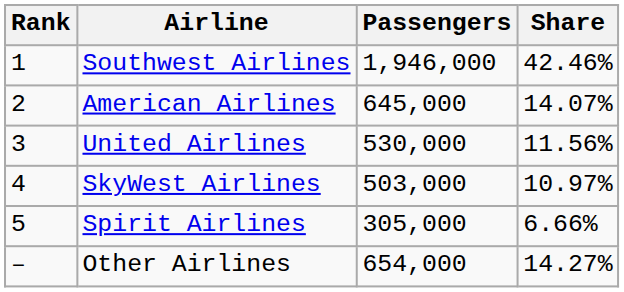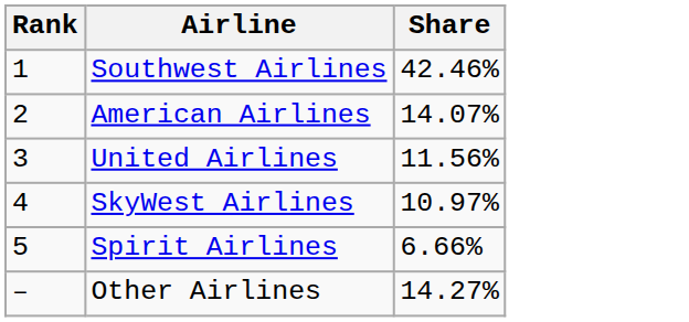- column: Passengers | 1,946,000 | 645,000 | 530,000 | 503,000 | 305,000 | 654,000
